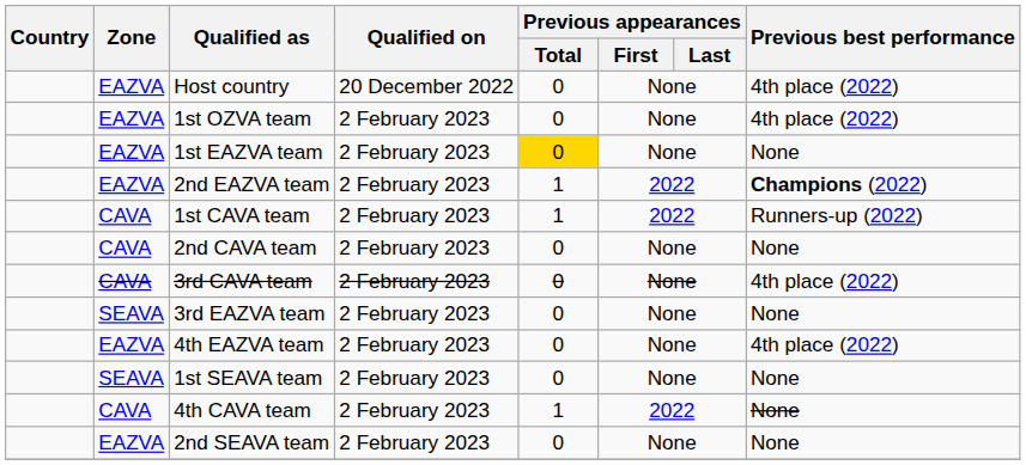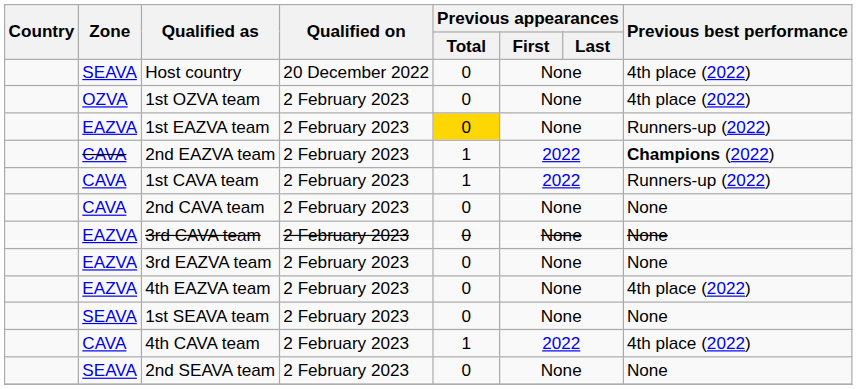Host country | Zone: EAZVA -> SEAVA
1st OZVA team | Zone: EAZVA -> OZVA
1st EAZVA team | Previous best performance: None -> Runners-up (2022)
2nd EAZVA team | Zone: EAZVA -> CAVA
3rd CAVA team | Zone: CAVA -> EAZVA
3rd CAVA team | Previous best performance: 4th place (2022) -> None
3rd EAZVA team | Zone: SEAVA -> EAZVA
4th CAVA team | Previous best performance: None -> 4th place (2022)
2nd SEAVA team | Zone: EAZVA -> SEAVA
